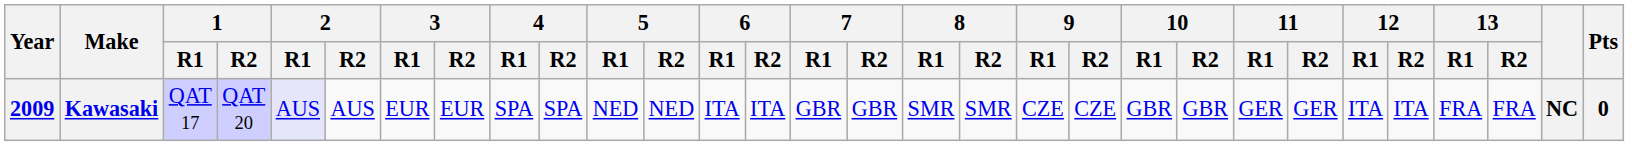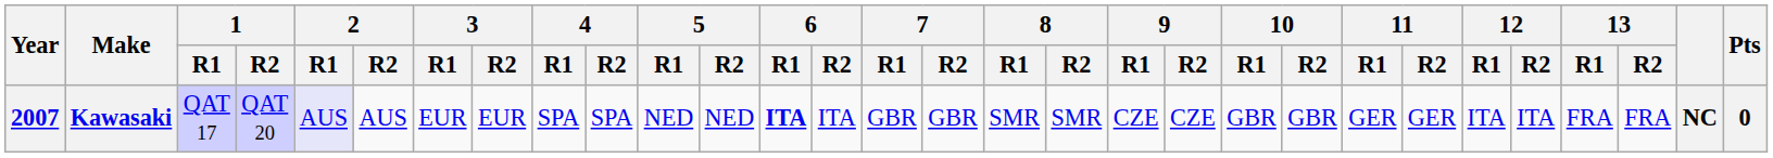Kawasaki | Year: 2009 -> 2007
Kawasaki | 6 / R1: normal -> bold
